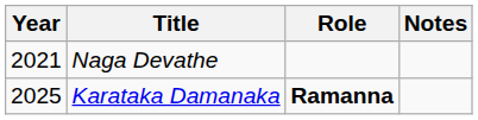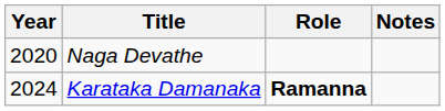Naga Devathe | Year: 2021 -> 2020
Karataka Damanaka | Year: 2025 -> 2024
